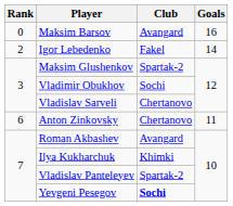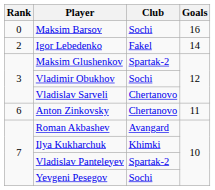Maksim Barsov | Club: Avangard -> Sochi
Yevgeni Pesegov | Club: bold -> normal
